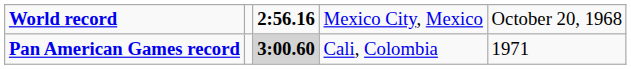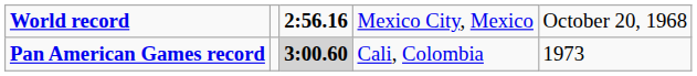Pan American Games record | column 5: 1971 -> 1973
